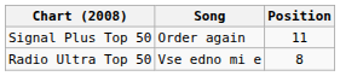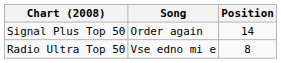Signal Plus Top 50 | Position: 11 -> 14
